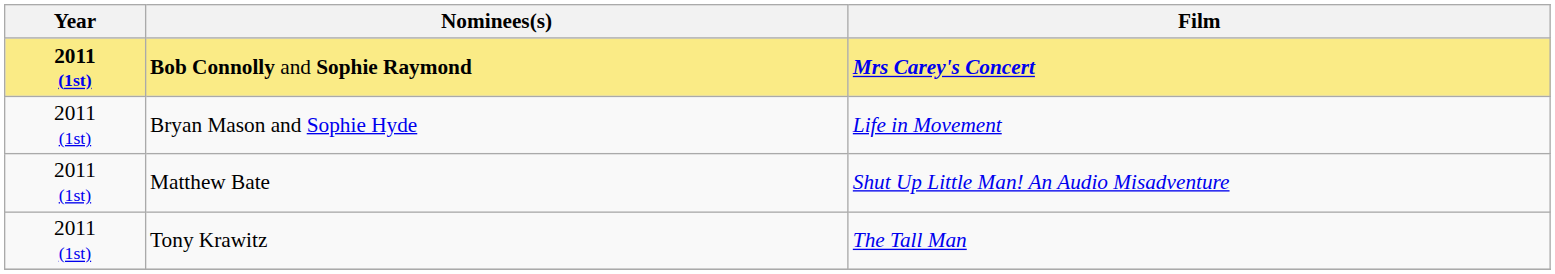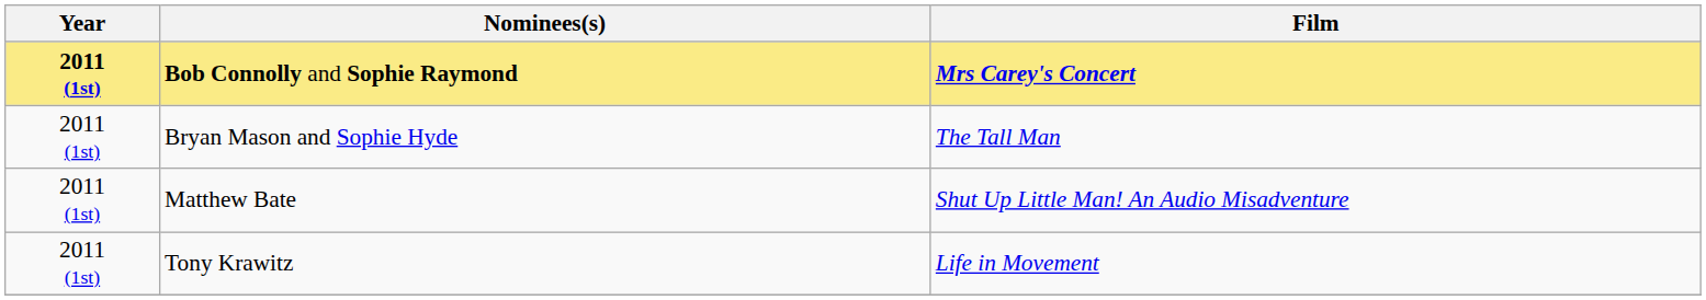Bryan Mason and Sophie Hyde | Film: Life in Movement -> The Tall Man
Tony Krawitz | Film: The Tall Man -> Life in Movement
